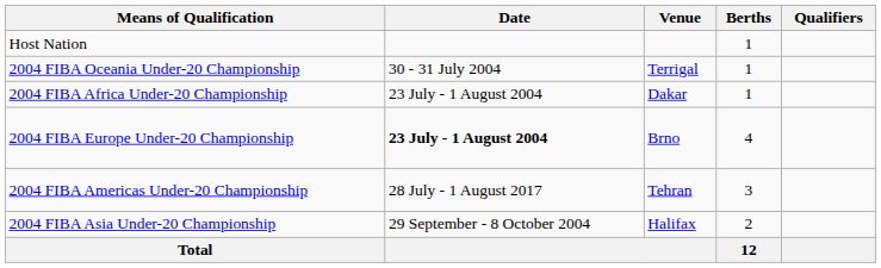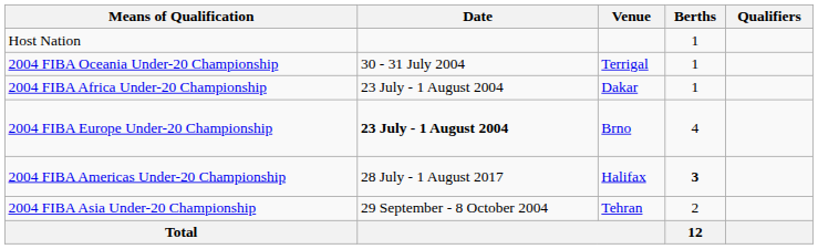2004 FIBA Americas Under-20 Championship | Venue: Tehran -> Halifax
2004 FIBA Americas Under-20 Championship | Berths: normal -> bold
2004 FIBA Asia Under-20 Championship | Venue: Halifax -> Tehran
